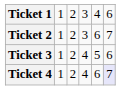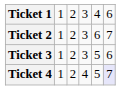Ticket 3 | column 4: 4 -> 3
Ticket 4 | column 5: 6 -> 5
